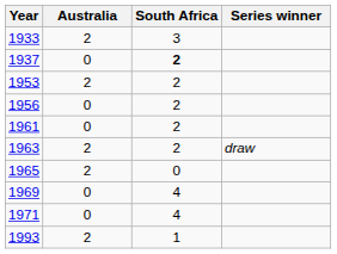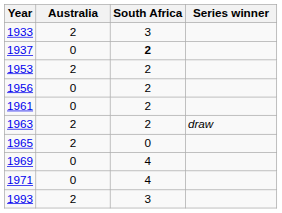1993 | South Africa: 1 -> 3
